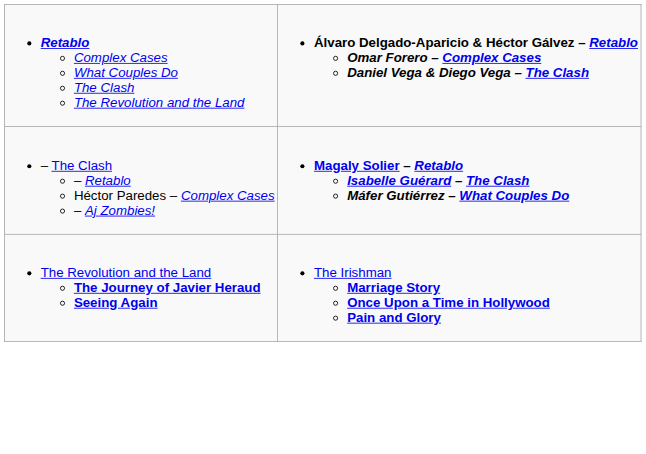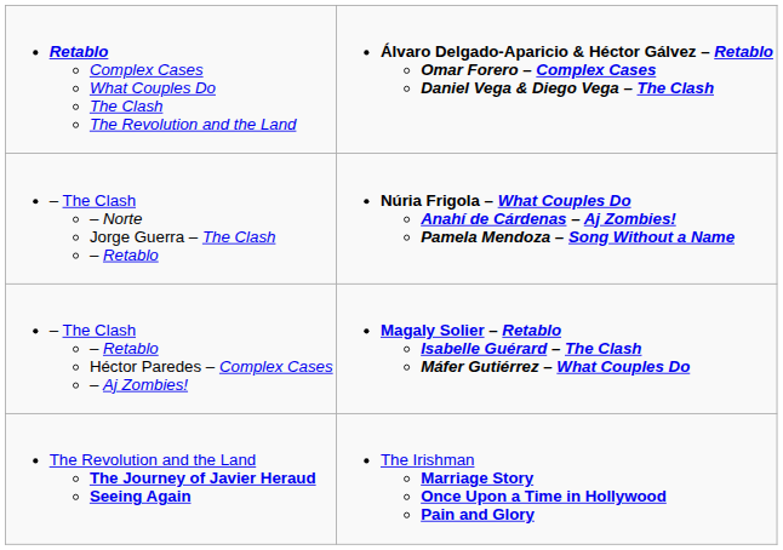+ row: – The Clash – Norte Jorge Guerra – The Clash – Retablo | Núria Frigola – What Couples Do Anahí de Cárdenas – Aj Zombies! Pamela Mendoza – Song Without a Name
